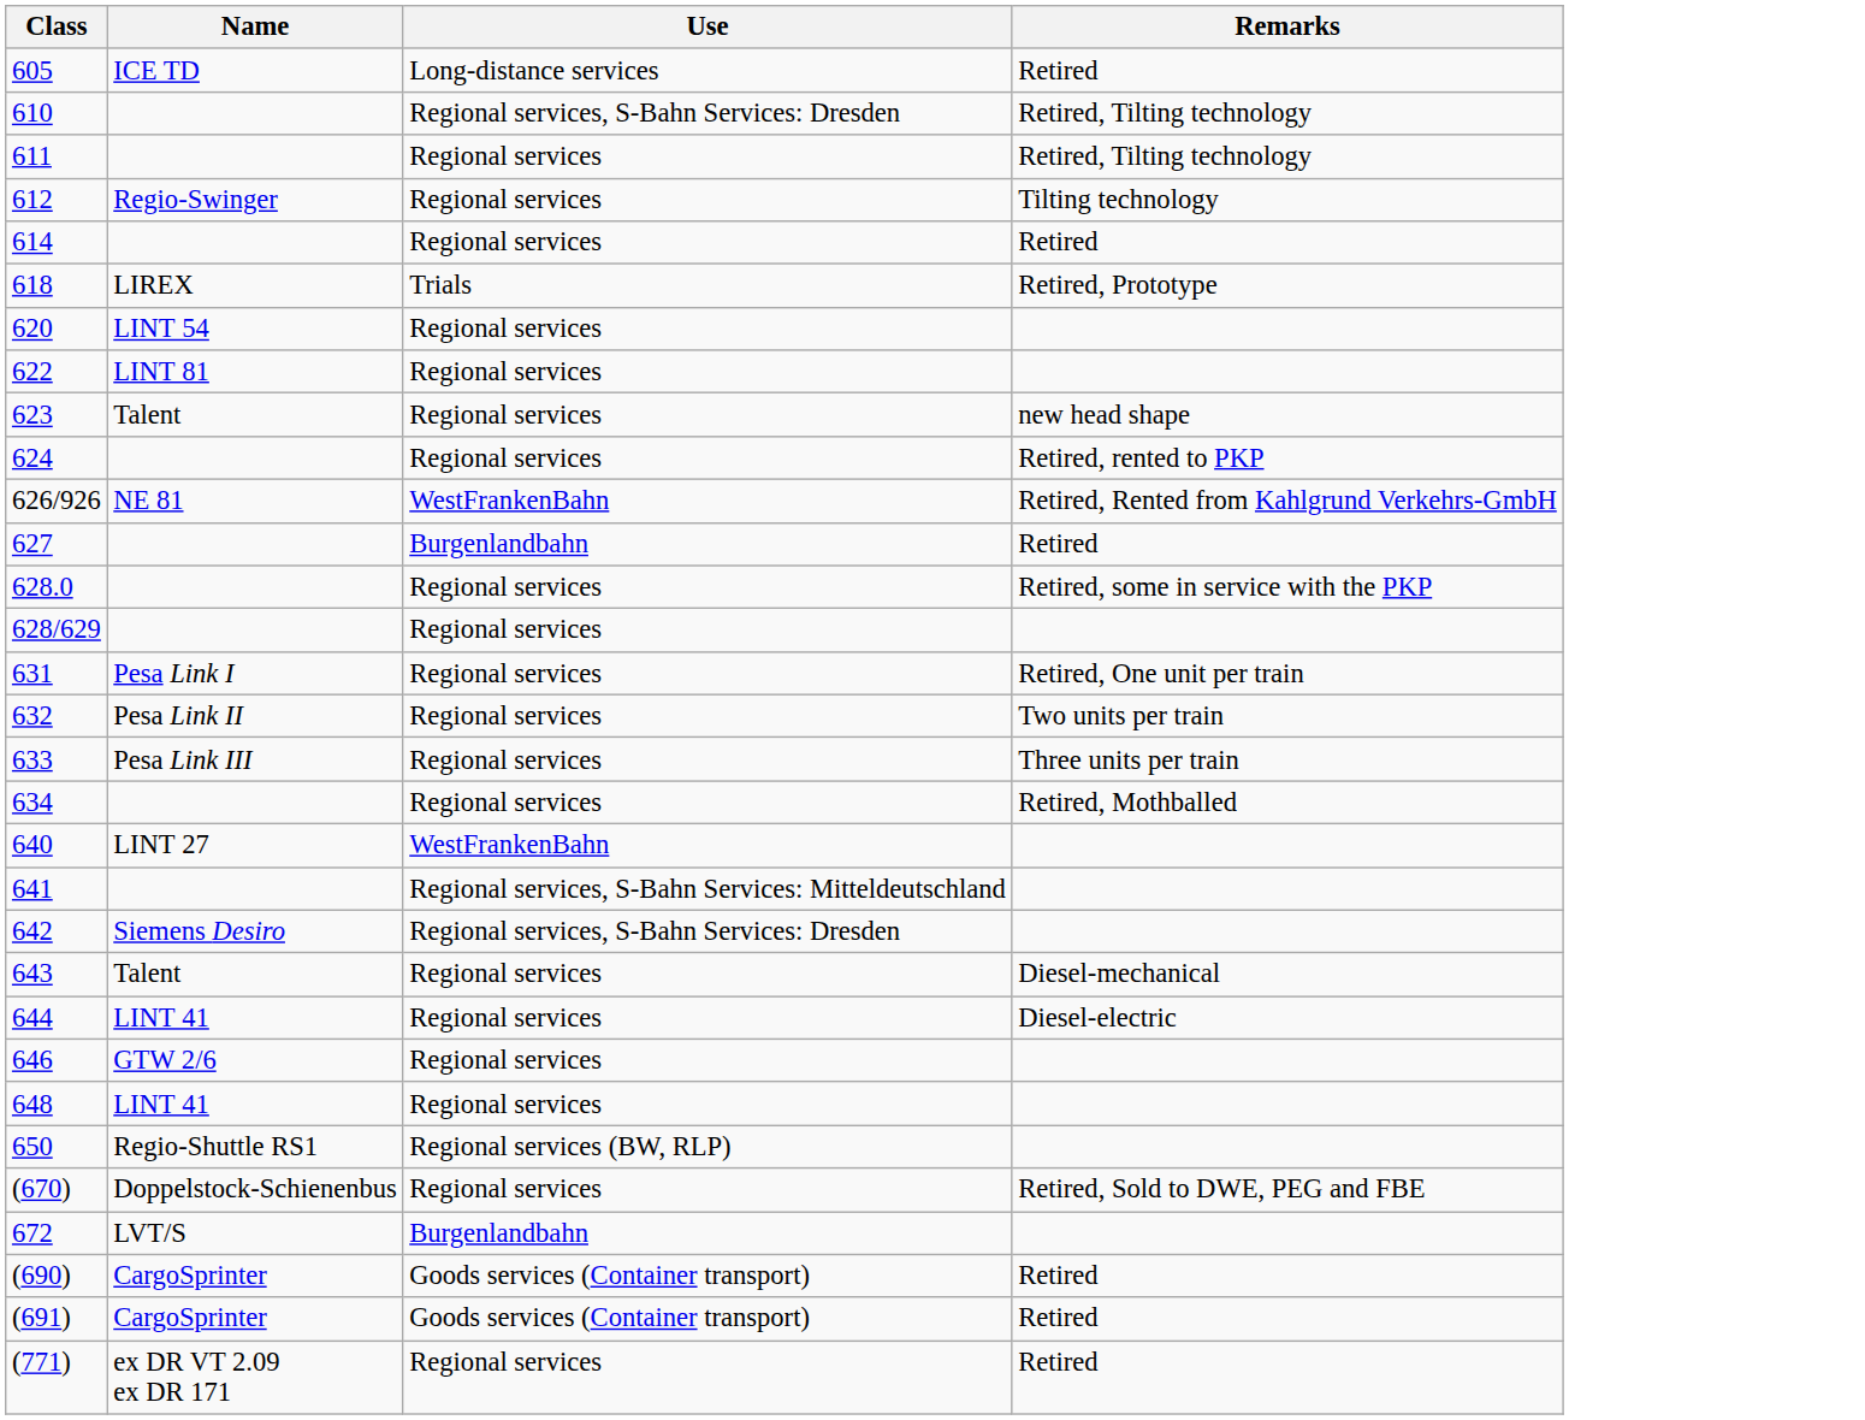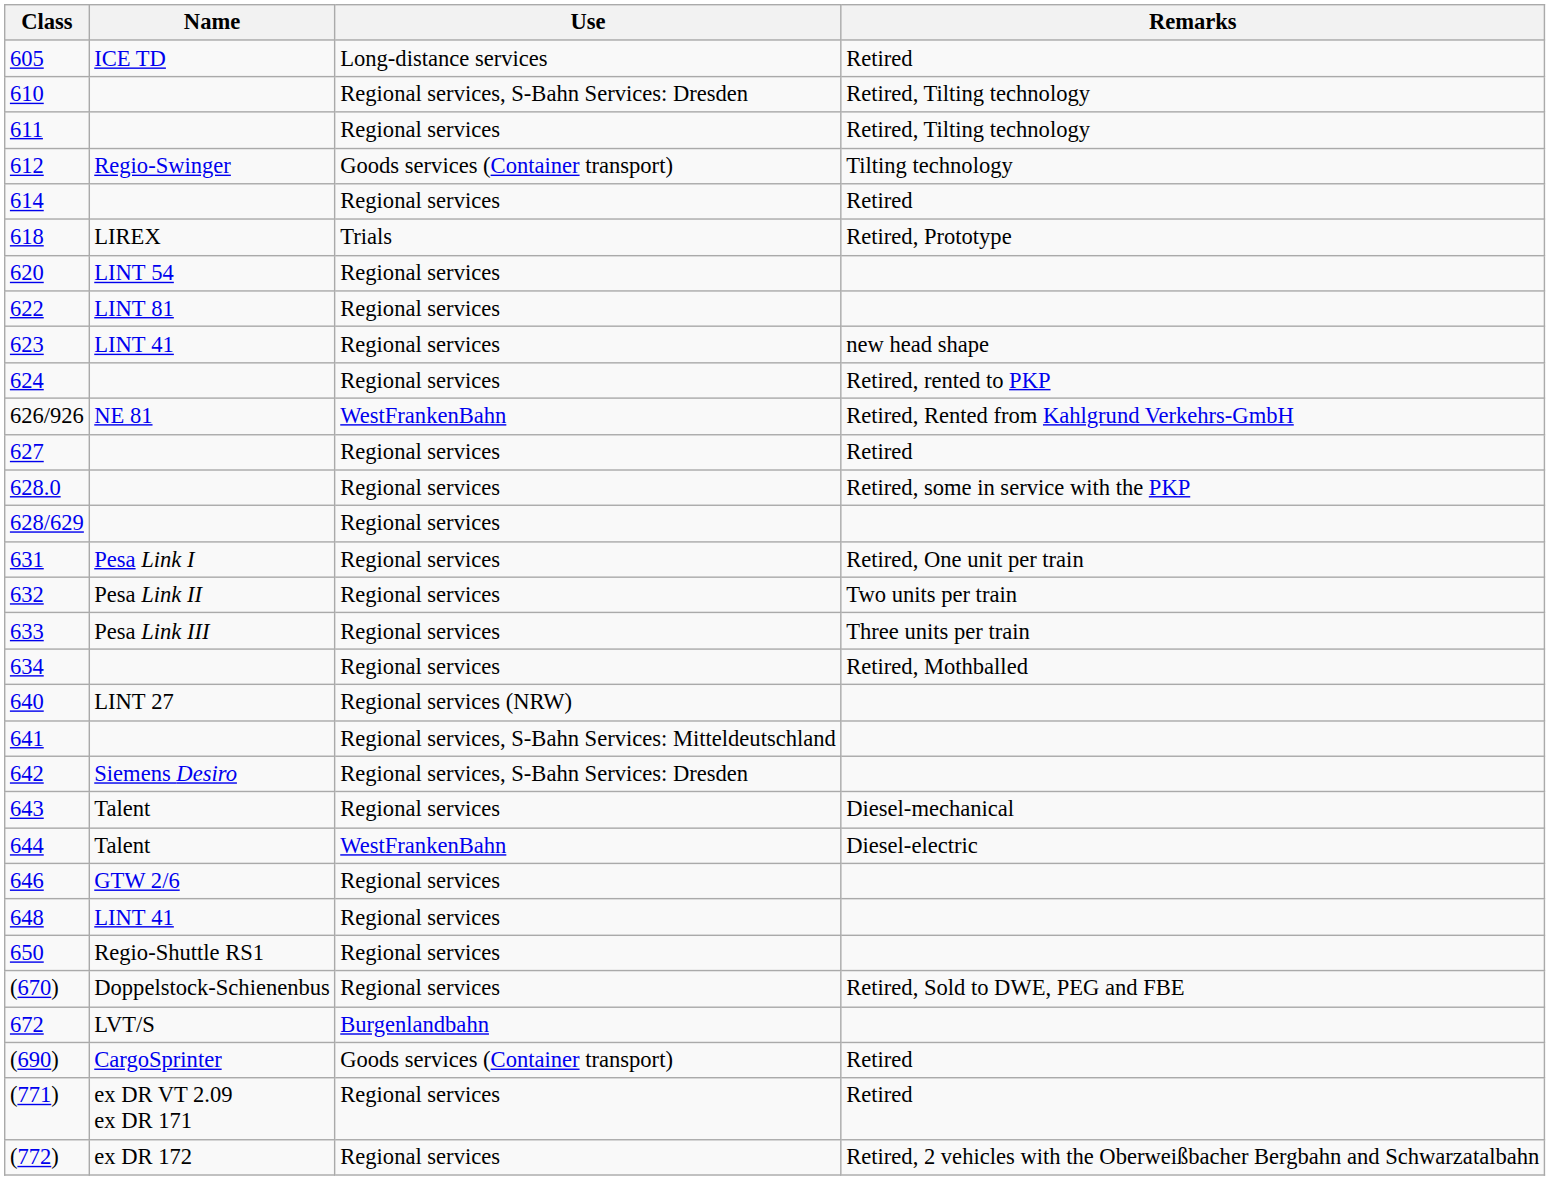612 | Use: Regional services -> Goods services (Container transport)
623 | Name: Talent -> LINT 41
627 | Use: Burgenlandbahn -> Regional services
640 | Use: WestFrankenBahn -> Regional services (NRW)
644 | Name: LINT 41 -> Talent
644 | Use: Regional services -> WestFrankenBahn
650 | Use: Regional services (BW, RLP) -> Regional services
- row: (691) | CargoSprinter | Goods services (Container transport) | Retired
+ row: (772) | ex DR 172 | Regional services | Retired, 2 vehicles with the Oberweißbacher Bergbahn and Schwarzatalbahn
